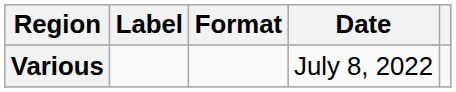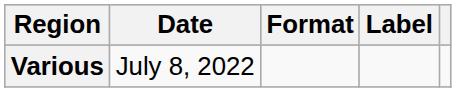columns swapped: Date <-> Label
